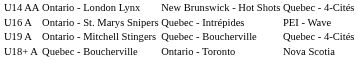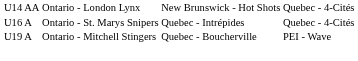U16 A | column 4: PEI - Wave -> Quebec - 4-Cités
U19 A | column 4: Quebec - 4-Cités -> PEI - Wave
- row: U18+ A | Quebec - Boucherville | Ontario - Toronto | Nova Scotia
